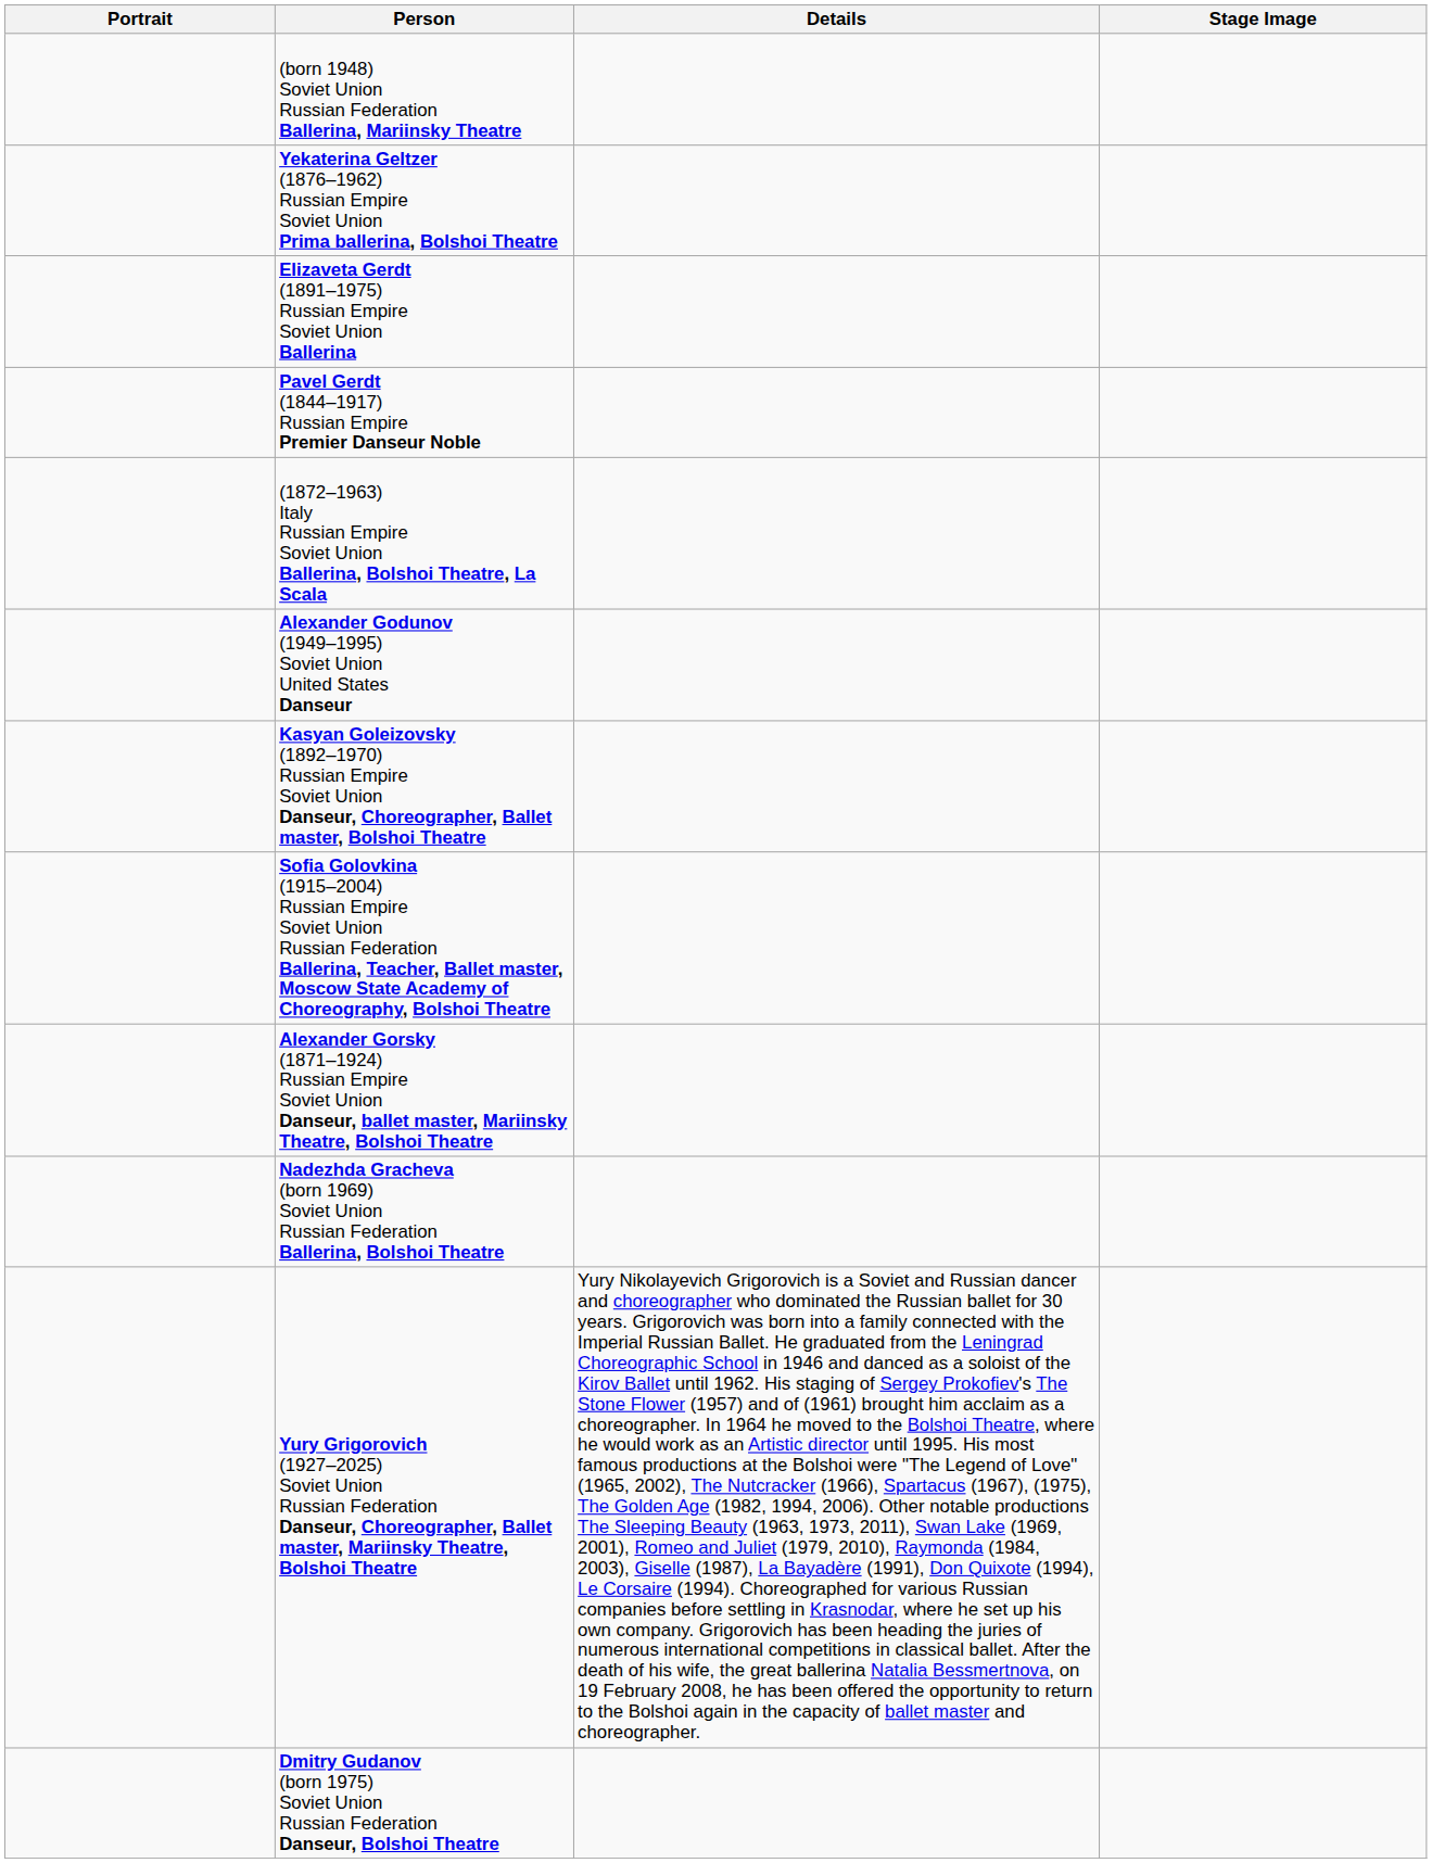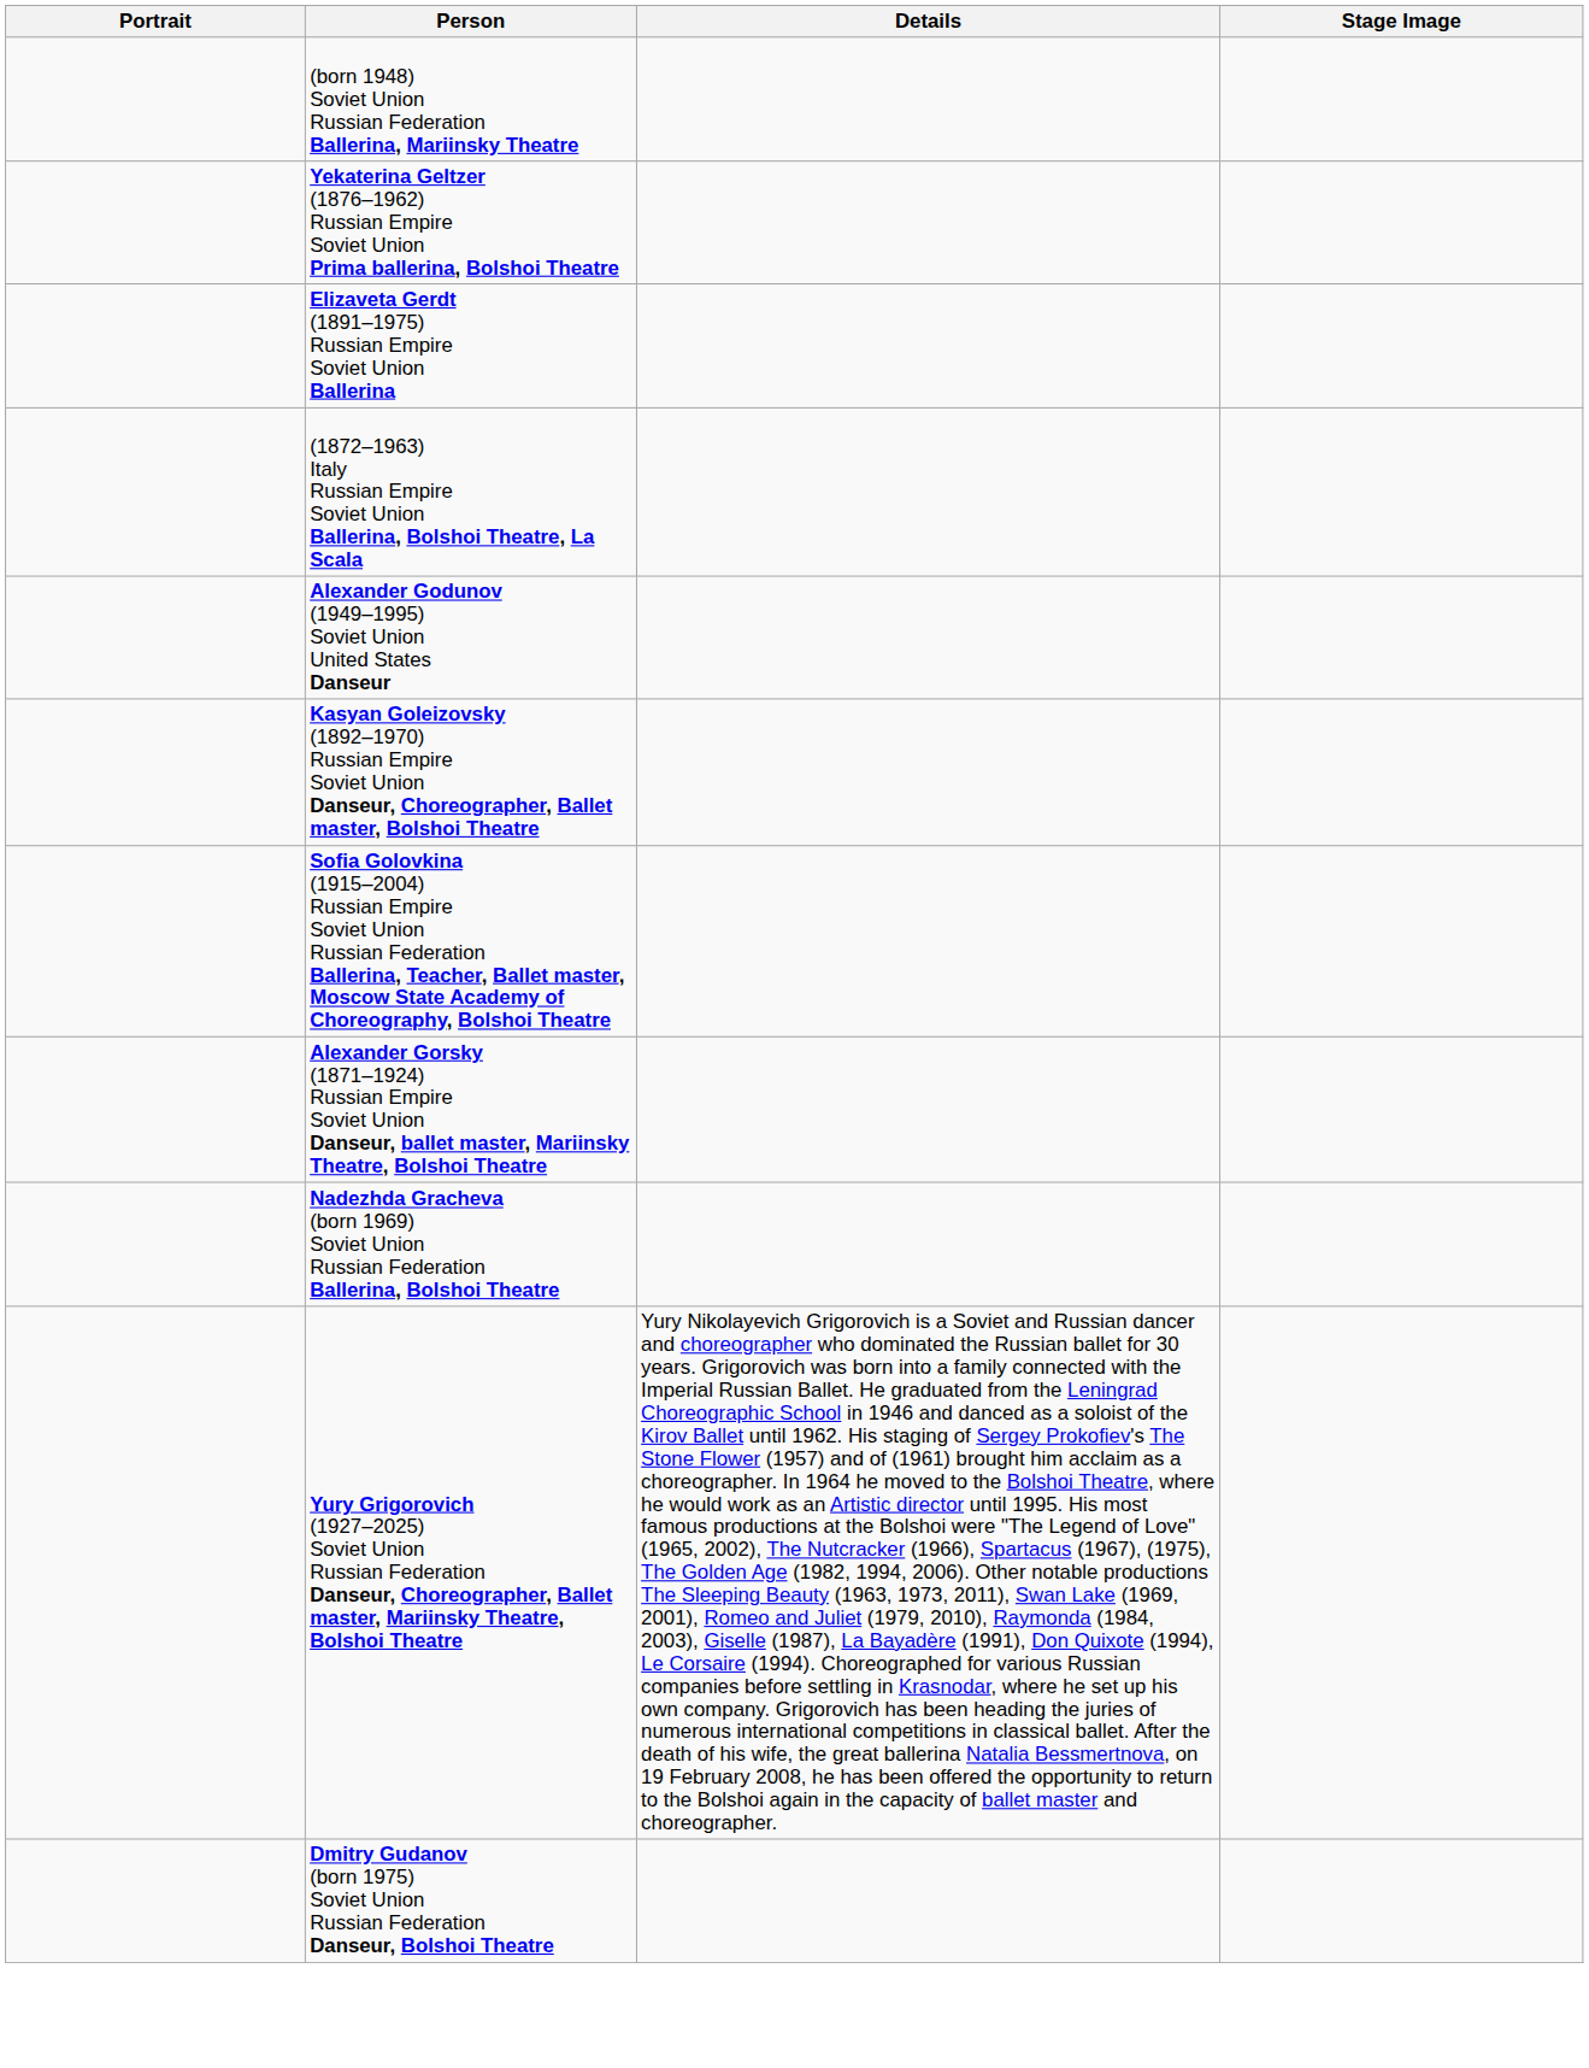- row: Pavel Gerdt (1844–1917) Russian Empire Premier Danseur Noble
